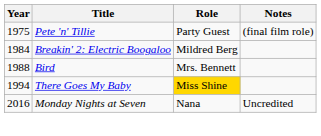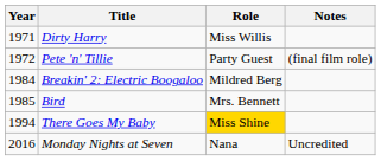+ row: 1971 | Dirty Harry | Miss Willis
Pete 'n' Tillie | Year: 1975 -> 1972
Bird | Year: 1988 -> 1985
